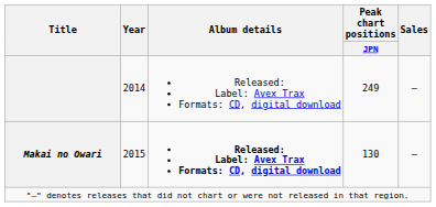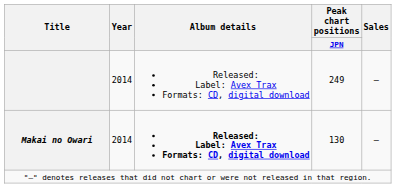Makai no Owari | Year: 2015 -> 2014
